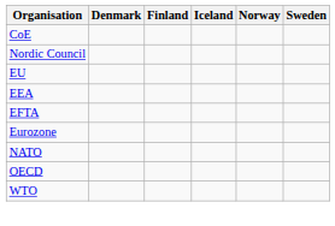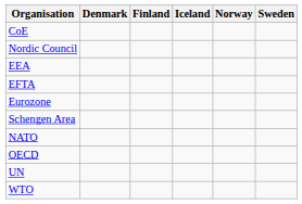- row: EU
+ row: Schengen Area
+ row: UN
